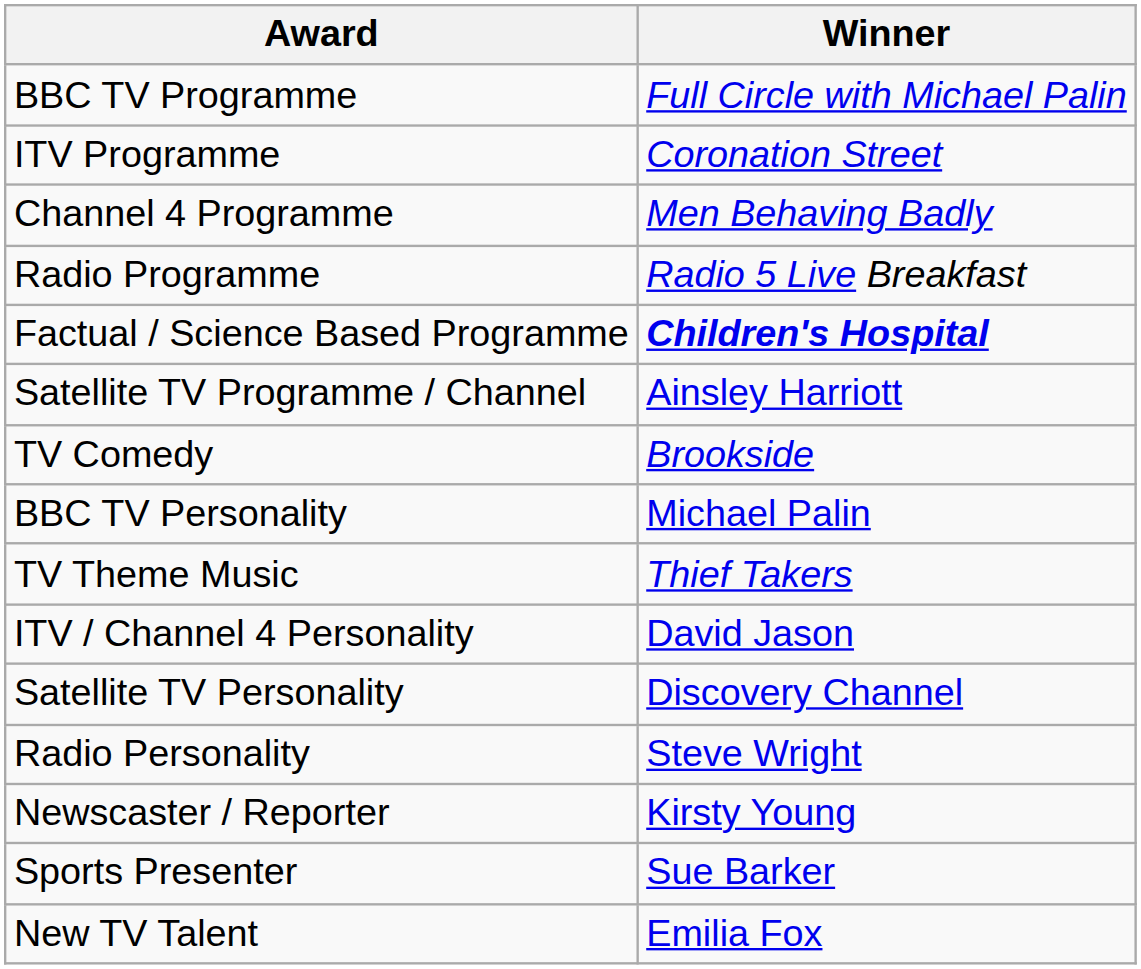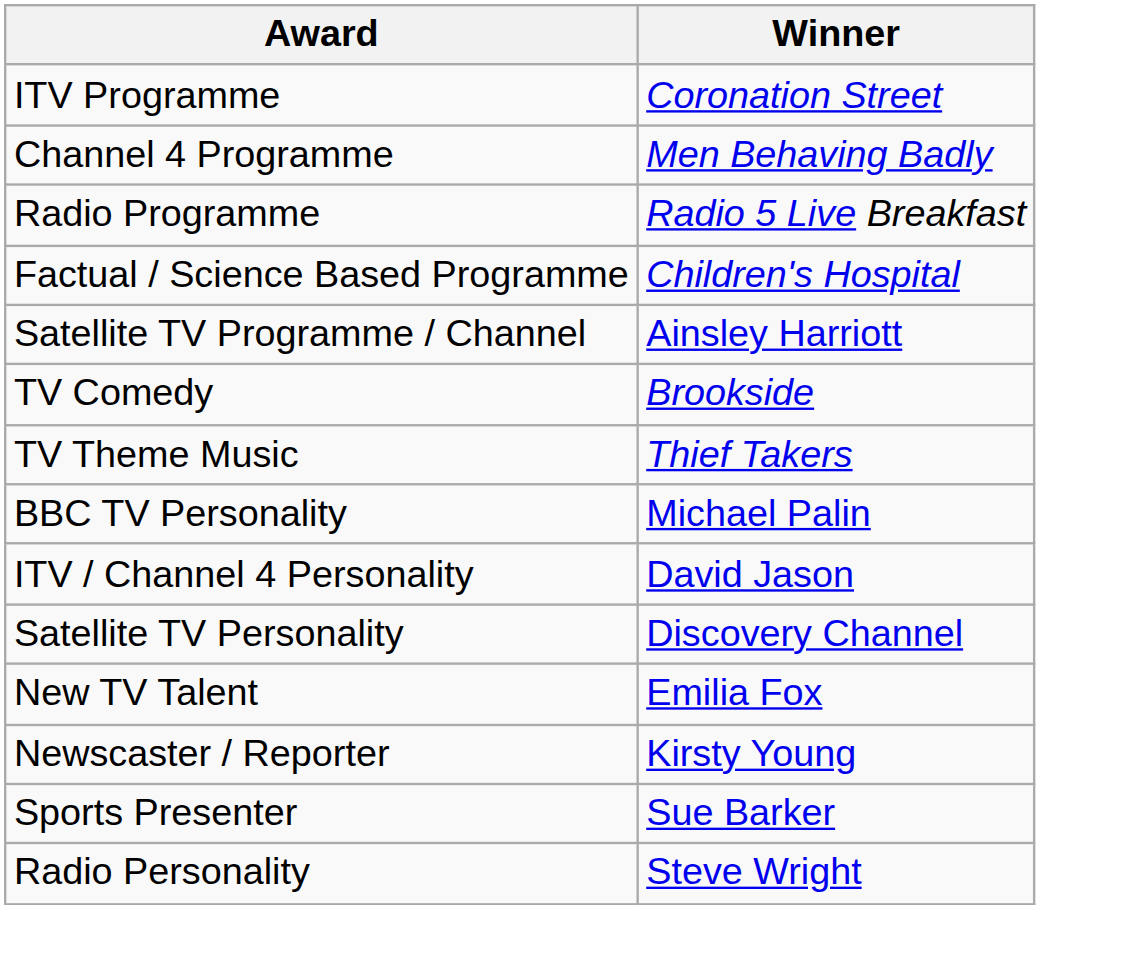- row: BBC TV Programme | Full Circle with Michael Palin
Factual / Science Based Programme | Winner: bold -> normal
rows swapped: TV Theme Music <-> BBC TV Personality
rows swapped: Radio Personality <-> New TV Talent
